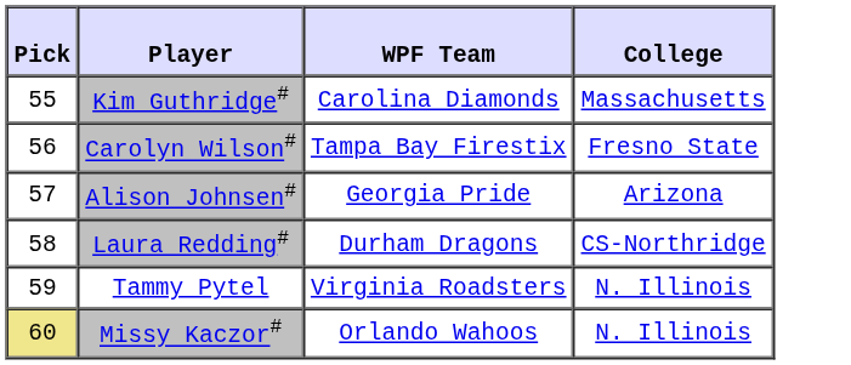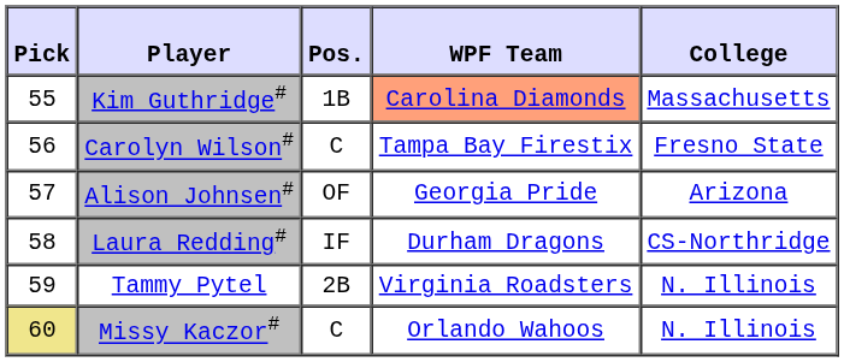+ column: Pos. | 1B | C | OF | IF | 2B | C
Kim Guthridge# | WPF Team: no background -> lightsalmon background
